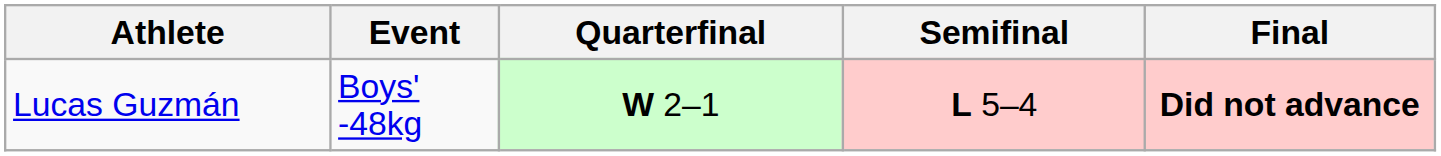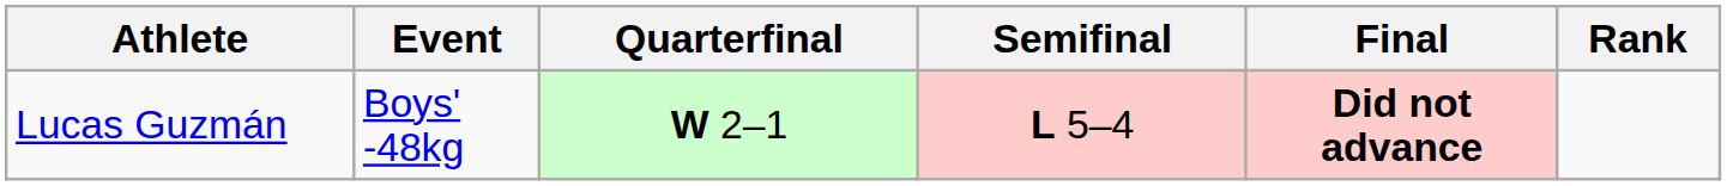+ column: Rank
